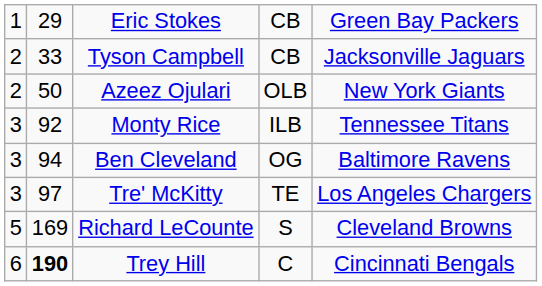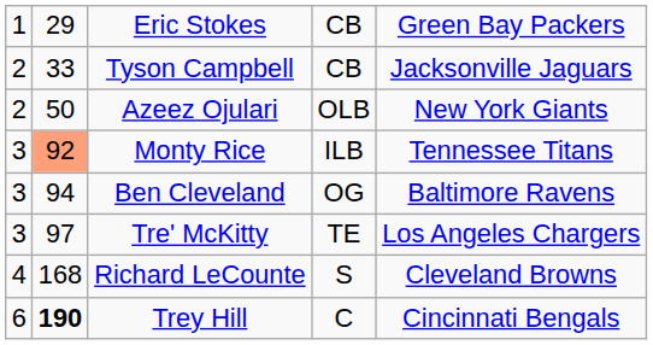Monty Rice | column 2: no background -> lightsalmon background
Richard LeCounte | column 1: 5 -> 4
Richard LeCounte | column 2: 169 -> 168
